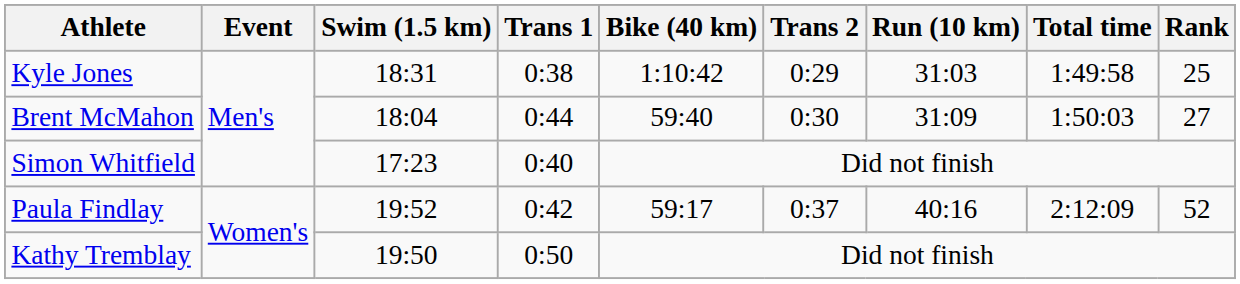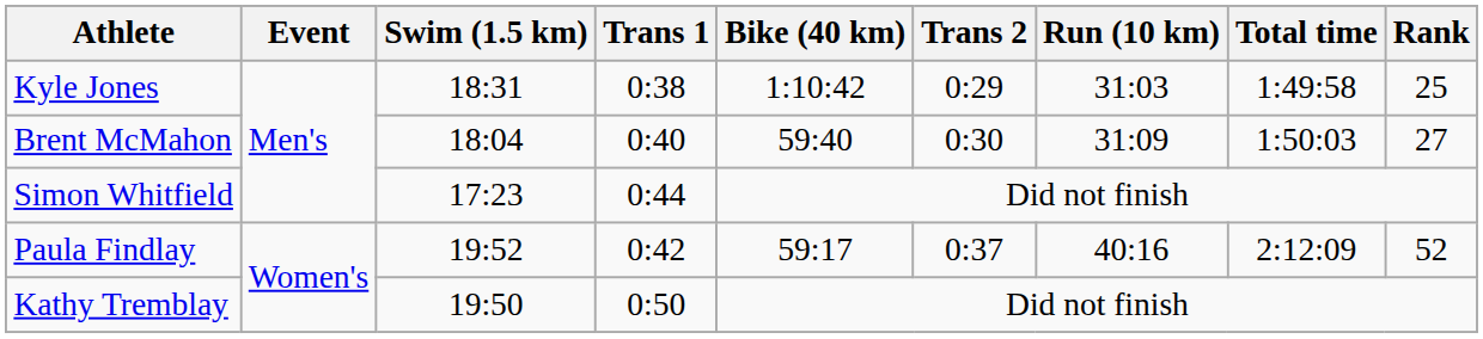Brent McMahon | Trans 1: 0:44 -> 0:40
Simon Whitfield | Trans 1: 0:40 -> 0:44
